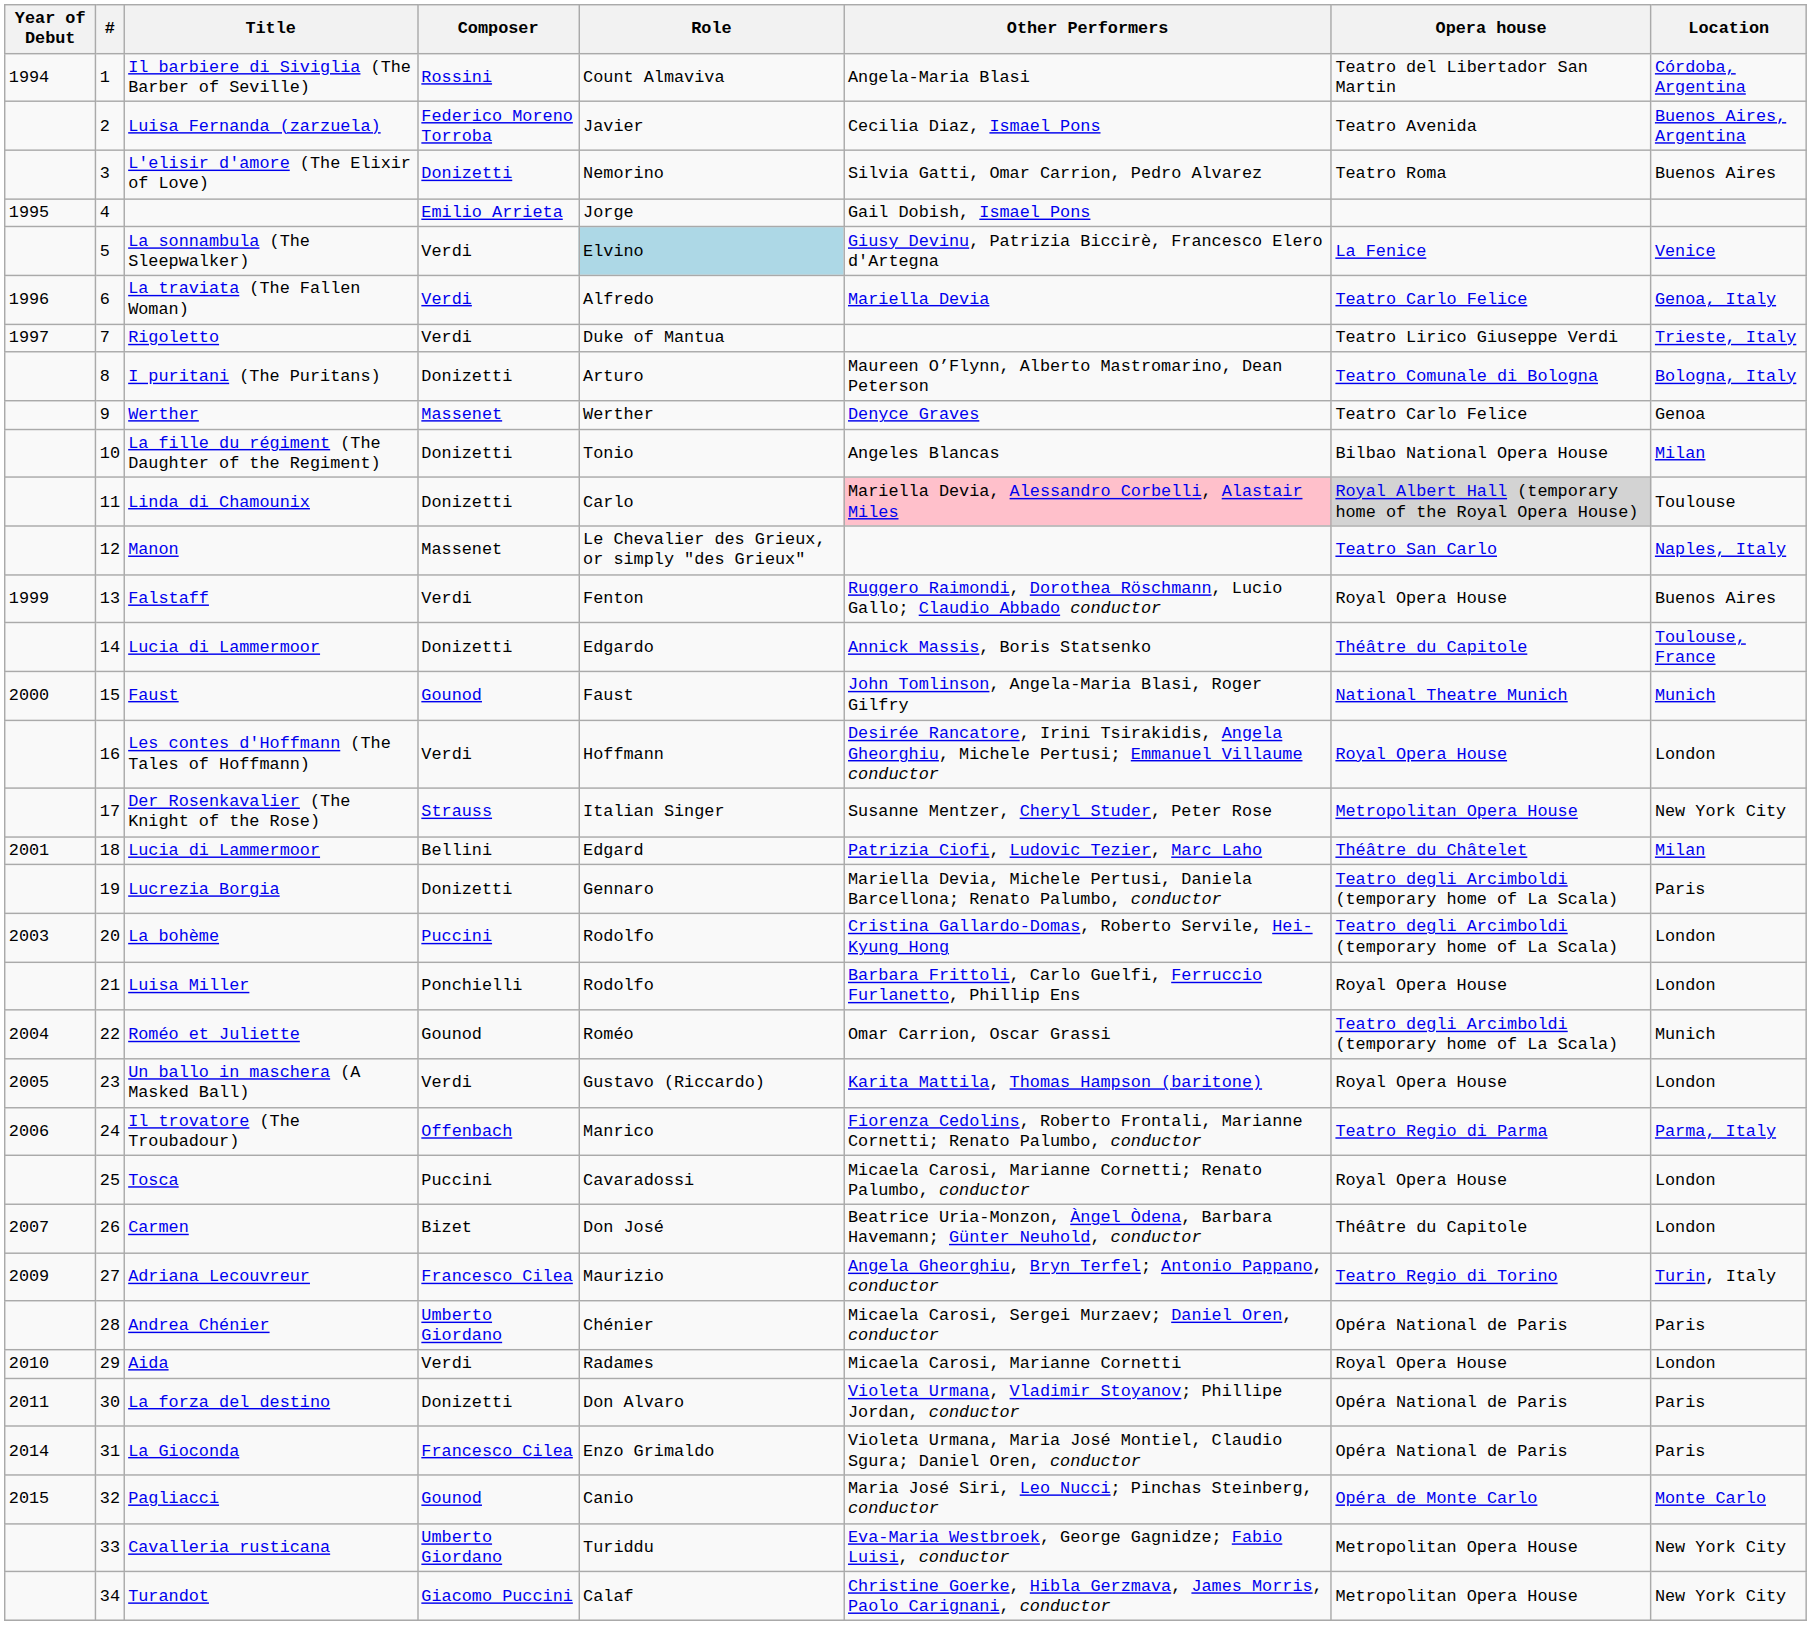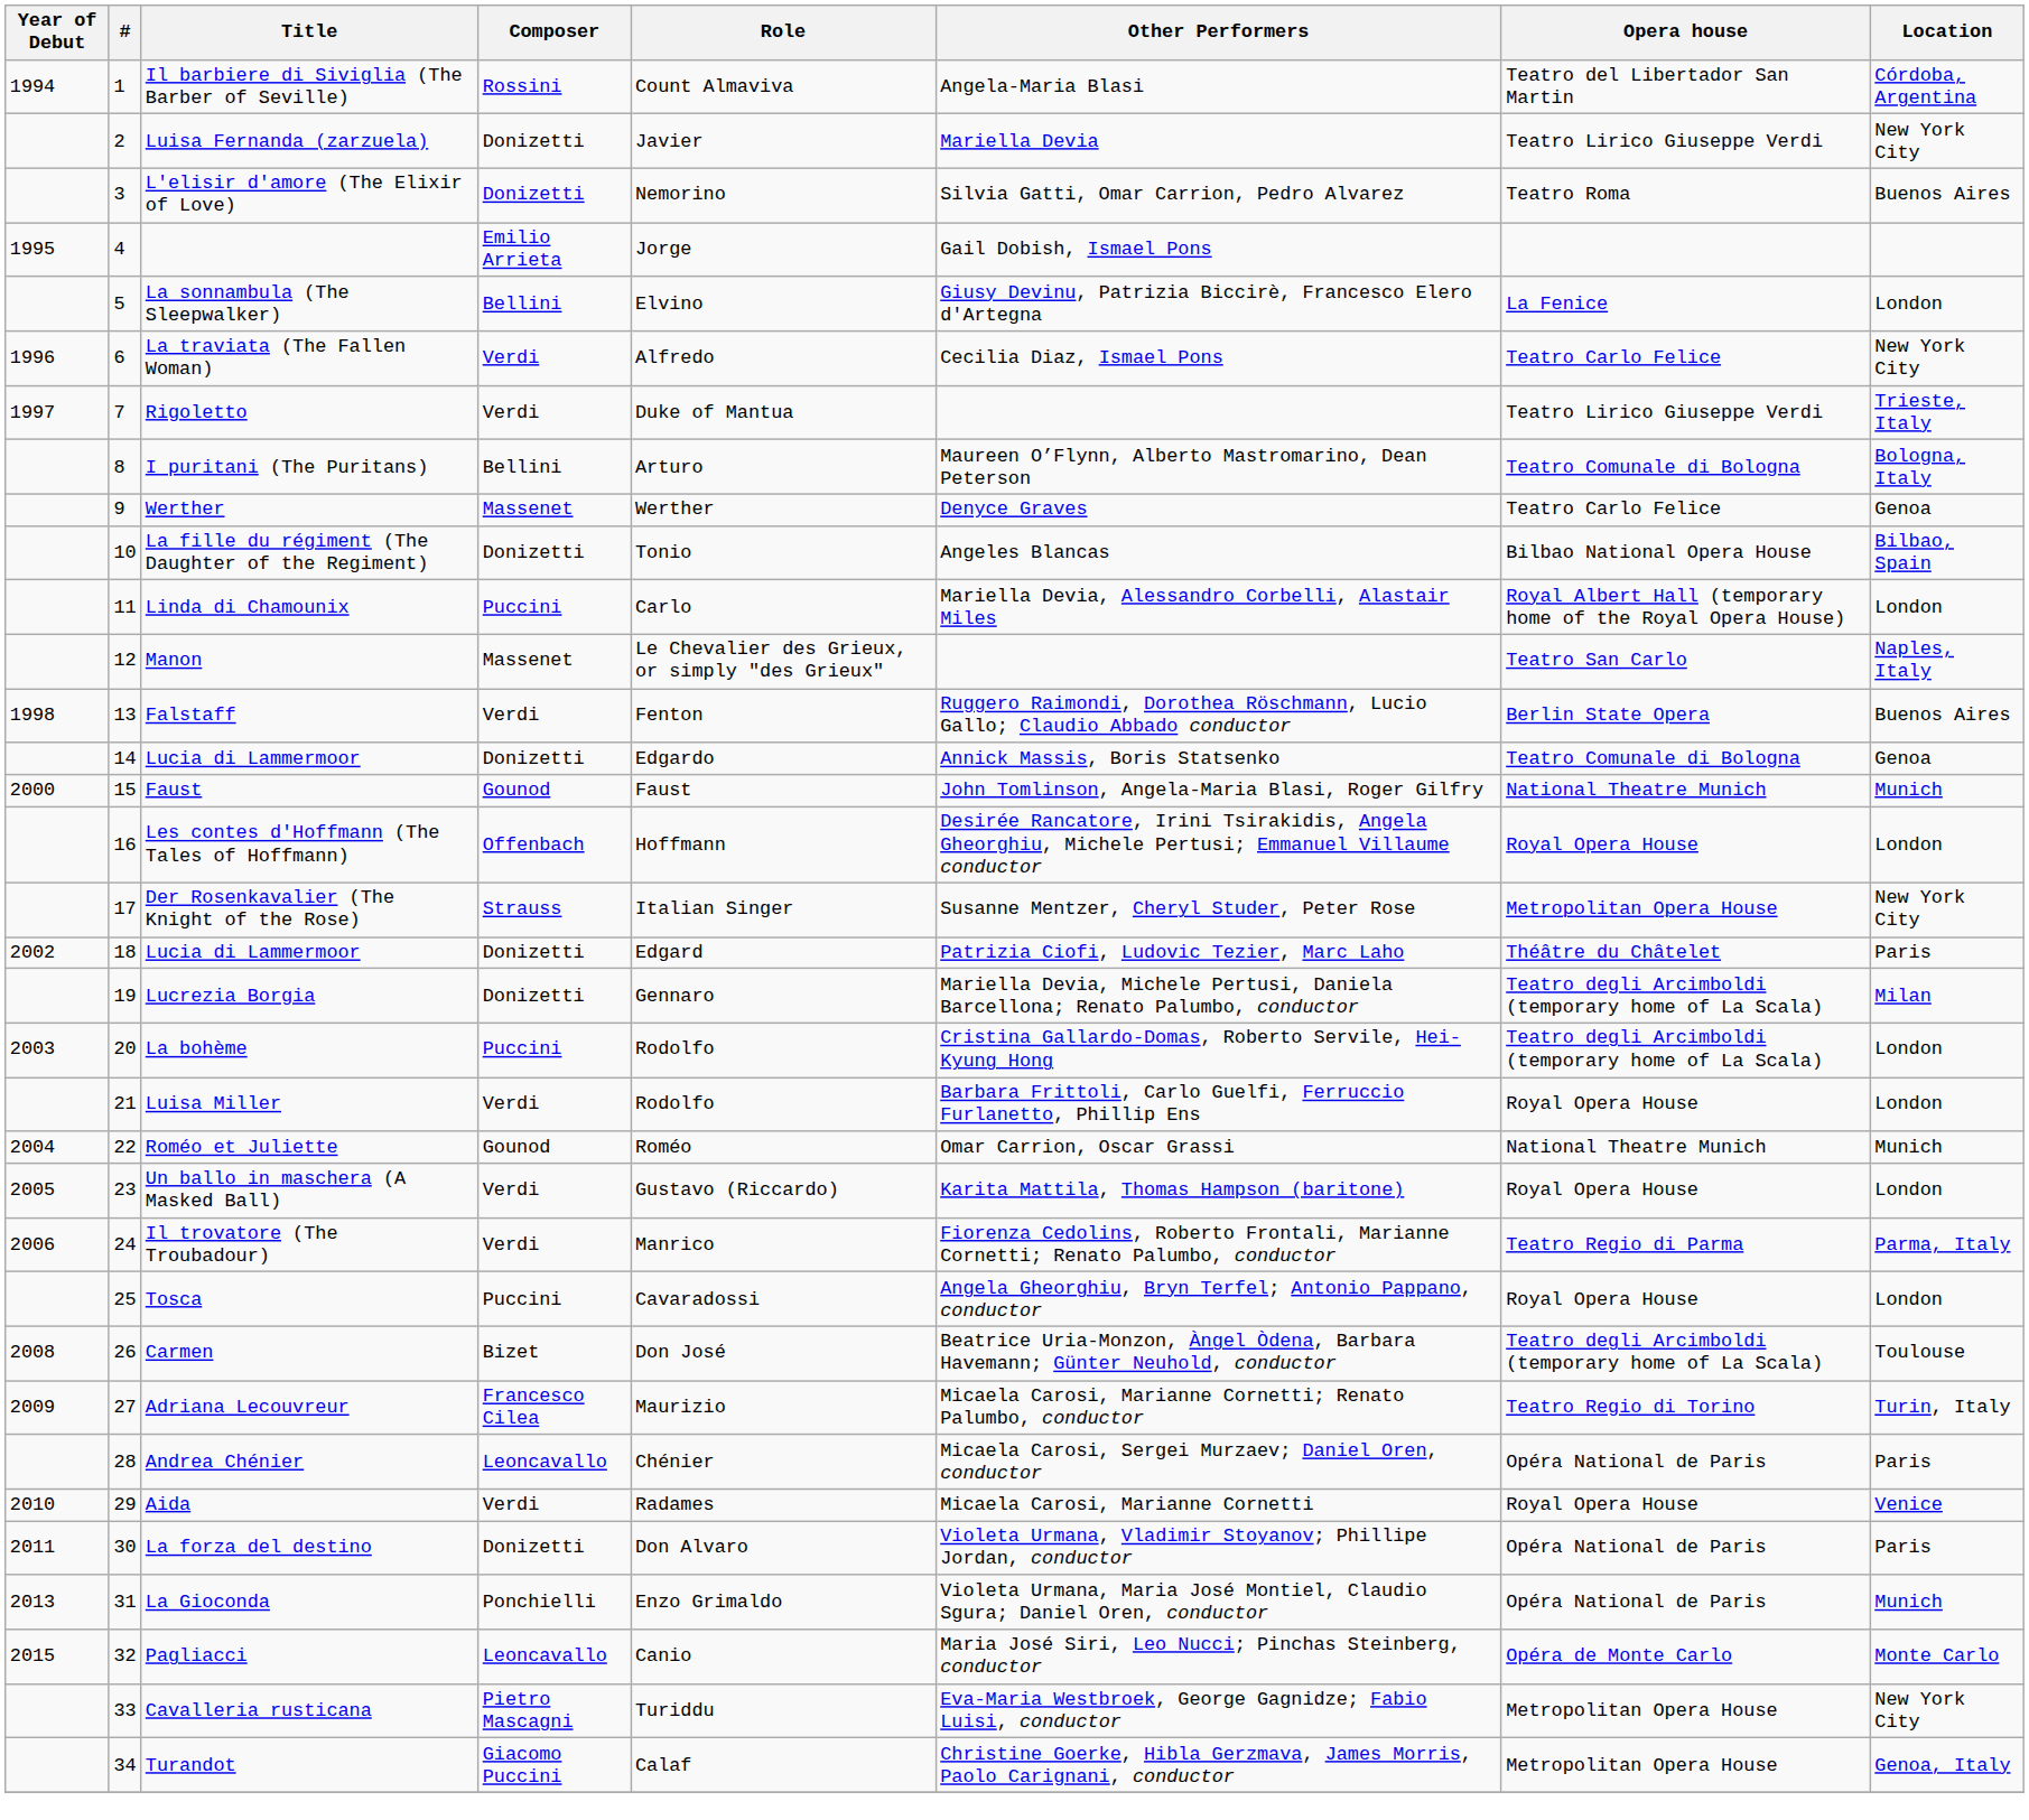Luisa Fernanda (zarzuela) | Composer: Federico Moreno Torroba -> Donizetti
Luisa Fernanda (zarzuela) | Other Performers: Cecilia Diaz, Ismael Pons -> Mariella Devia
Luisa Fernanda (zarzuela) | Opera house: Teatro Avenida -> Teatro Lirico Giuseppe Verdi
Luisa Fernanda (zarzuela) | Location: Buenos Aires, Argentina -> New York City
La sonnambula (The Sleepwalker) | Composer: Verdi -> Bellini
La sonnambula (The Sleepwalker) | Role: lightblue background -> no background
La sonnambula (The Sleepwalker) | Location: Venice -> London
La traviata (The Fallen Woman) | Other Performers: Mariella Devia -> Cecilia Diaz, Ismael Pons
La traviata (The Fallen Woman) | Location: Genoa, Italy -> New York City
I puritani (The Puritans) | Composer: Donizetti -> Bellini
La fille du régiment (The Daughter of the Regiment) | Location: Milan -> Bilbao, Spain
Linda di Chamounix | Composer: Donizetti -> Puccini
Linda di Chamounix | Other Performers: pink background -> no background
Linda di Chamounix | Opera house: lightgrey background -> no background
Linda di Chamounix | Location: Toulouse -> London
Falstaff | Year of Debut: 1999 -> 1998
Falstaff | Opera house: Royal Opera House -> Berlin State Opera
14 / Lucia di Lammermoor | Opera house: Théâtre du Capitole -> Teatro Comunale di Bologna
14 / Lucia di Lammermoor | Location: Toulouse, France -> Genoa
Les contes d'Hoffmann (The Tales of Hoffmann) | Composer: Verdi -> Offenbach
18 / Lucia di Lammermoor | Year of Debut: 2001 -> 2002
18 / Lucia di Lammermoor | Composer: Bellini -> Donizetti
18 / Lucia di Lammermoor | Location: Milan -> Paris
Lucrezia Borgia | Location: Paris -> Milan
Luisa Miller | Composer: Ponchielli -> Verdi
Roméo et Juliette | Opera house: Teatro degli Arcimboldi (temporary home of La Scala) -> National Theatre Munich
Il trovatore (The Troubadour) | Composer: Offenbach -> Verdi
Tosca | Other Performers: Micaela Carosi, Marianne Cornetti; Renato Palumbo, conductor -> Angela Gheorghiu, Bryn Terfel; Antonio Pappano, conductor
Carmen | Year of Debut: 2007 -> 2008
Carmen | Opera house: Théâtre du Capitole -> Teatro degli Arcimboldi (temporary home of La Scala)
Carmen | Location: London -> Toulouse
Adriana Lecouvreur | Other Performers: Angela Gheorghiu, Bryn Terfel; Antonio Pappano, conductor -> Micaela Carosi, Marianne Cornetti; Renato Palumbo, conductor
Andrea Chénier | Composer: Umberto Giordano -> Leoncavallo
Aida | Location: London -> Venice
La Gioconda | Year of Debut: 2014 -> 2013
La Gioconda | Composer: Francesco Cilea -> Ponchielli
La Gioconda | Location: Paris -> Munich
Pagliacci | Composer: Gounod -> Leoncavallo
Cavalleria rusticana | Composer: Umberto Giordano -> Pietro Mascagni
Turandot | Location: New York City -> Genoa, Italy
